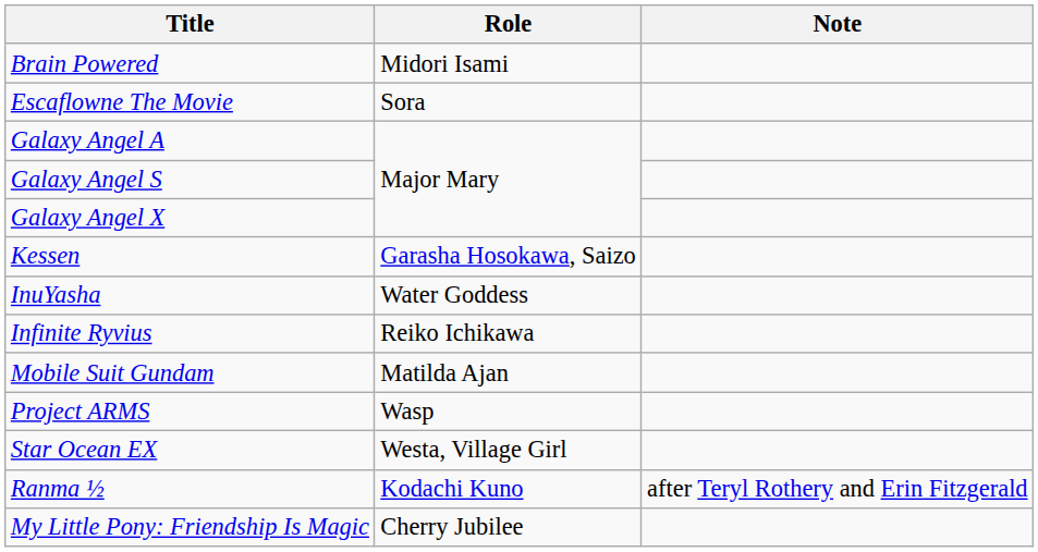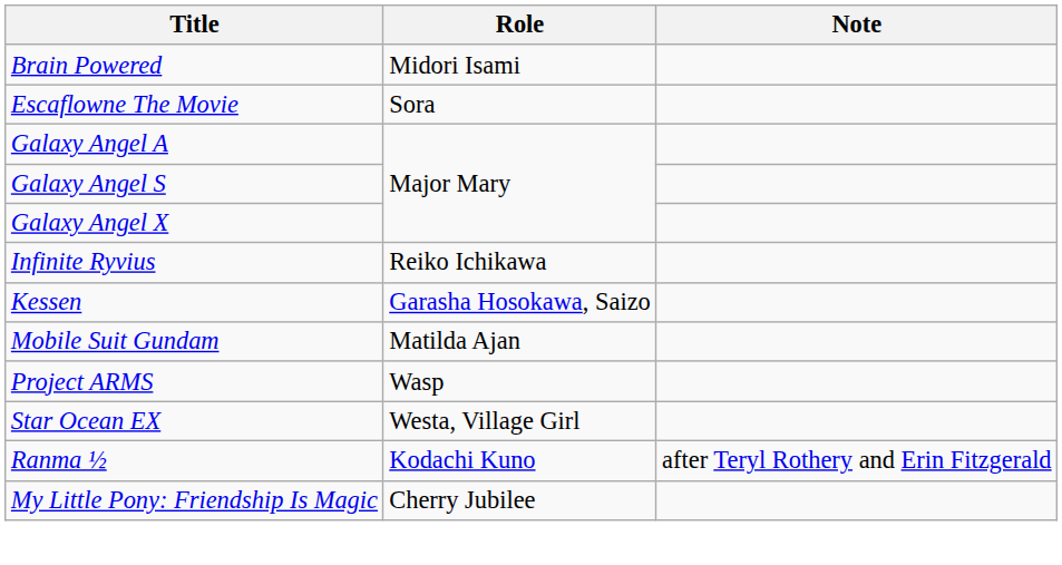rows swapped: Infinite Ryvius <-> Kessen
- row: InuYasha | Water Goddess
